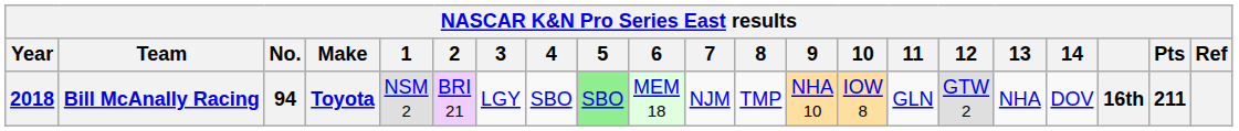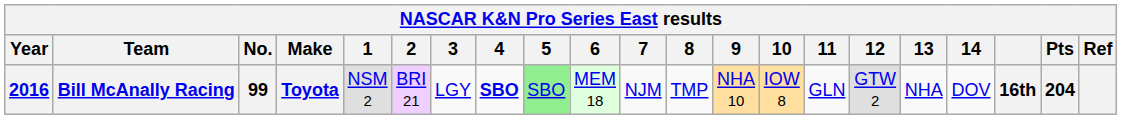Bill McAnally Racing | Year: 2018 -> 2016
Bill McAnally Racing | No.: 94 -> 99
Bill McAnally Racing | 4: normal -> bold
Bill McAnally Racing | Pts: 211 -> 204
